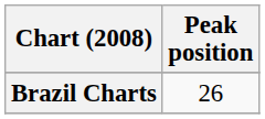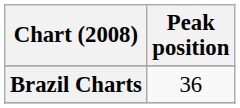Brazil Charts | Peak position: 26 -> 36
